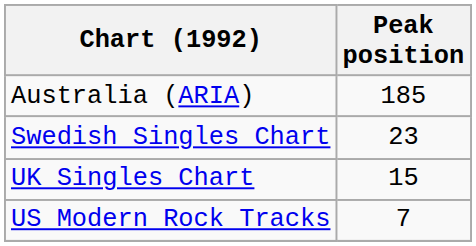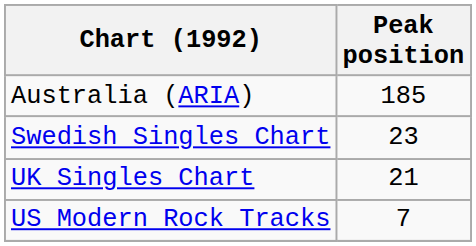UK Singles Chart | Peak position: 15 -> 21
